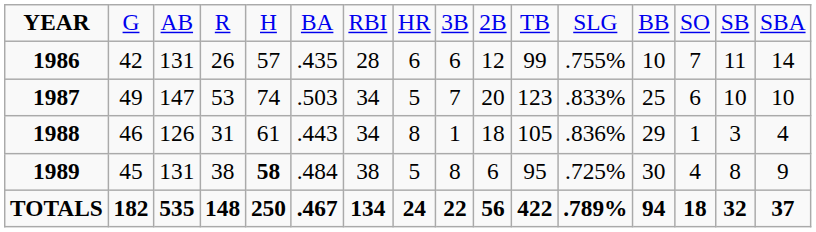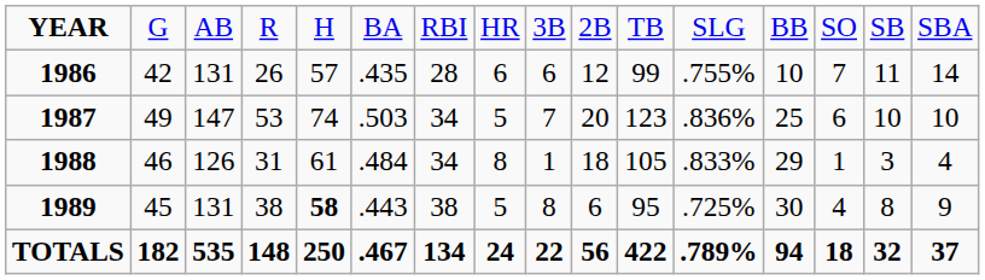1987 | column 12: .833% -> .836%
1988 | column 6: .443 -> .484
1988 | column 12: .836% -> .833%
1989 | column 6: .484 -> .443
